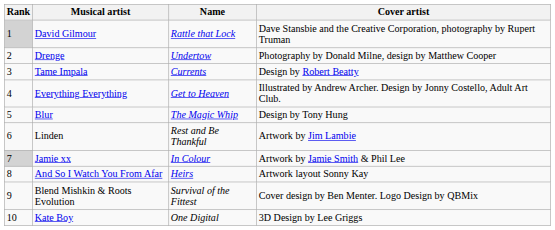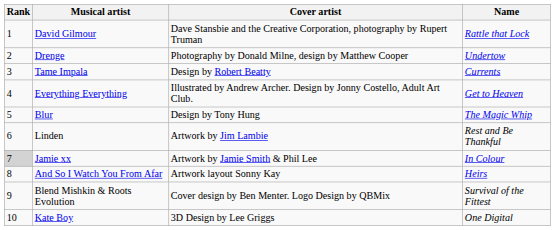columns swapped: Name <-> Cover artist
David Gilmour | Rank: lightgrey background -> no background
